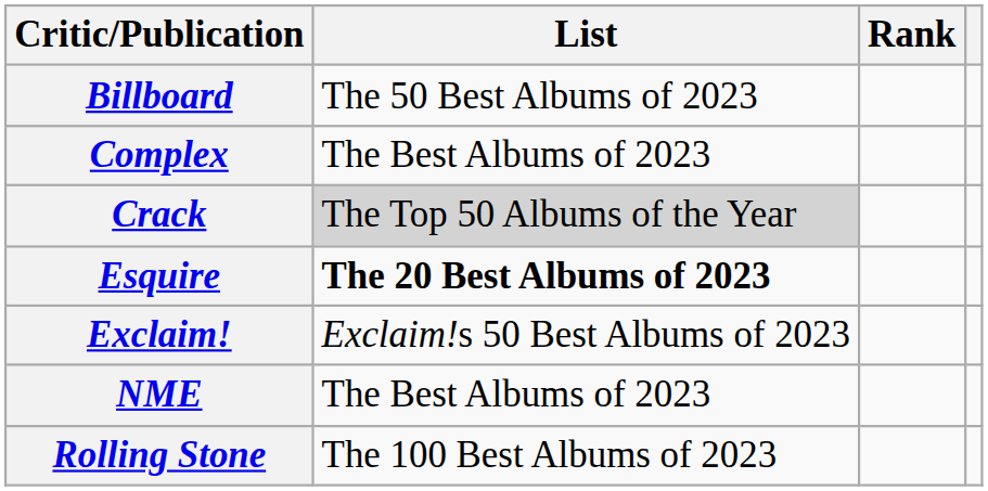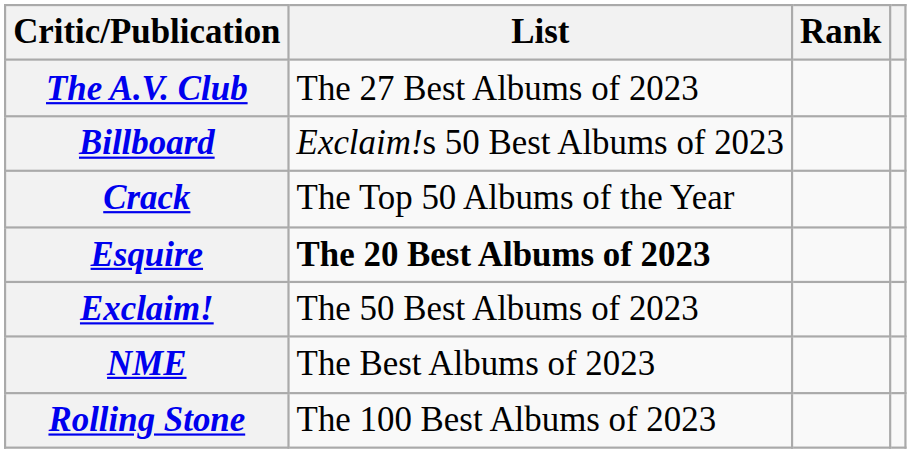+ row: The A.V. Club | The 27 Best Albums of 2023
Billboard | List: The 50 Best Albums of 2023 -> Exclaim!s 50 Best Albums of 2023
- row: Complex | The Best Albums of 2023
Crack | List: lightgrey background -> no background
Exclaim! | List: Exclaim!s 50 Best Albums of 2023 -> The 50 Best Albums of 2023
